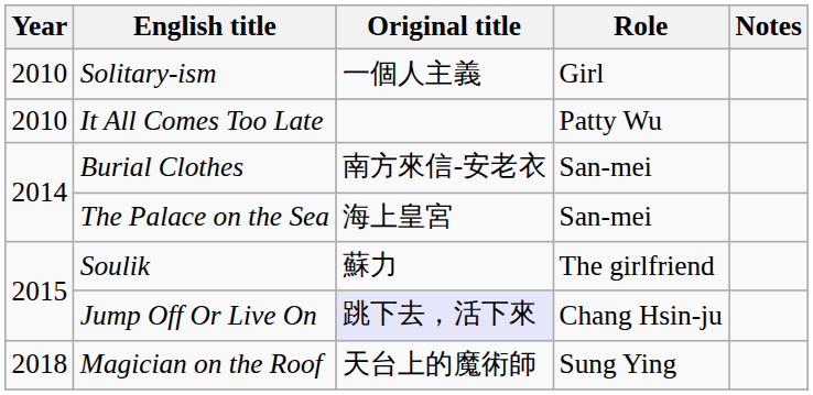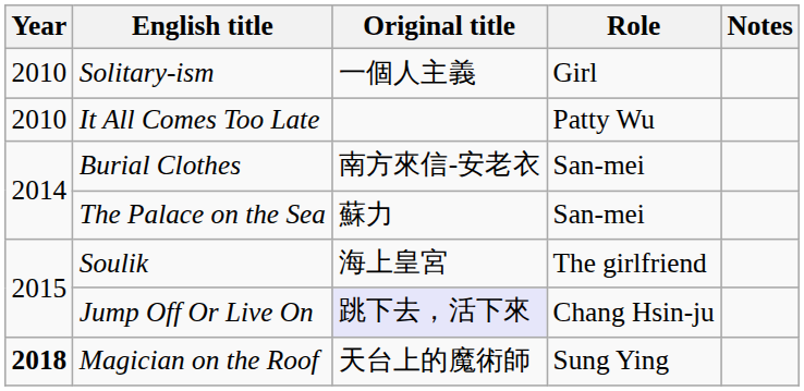The Palace on the Sea | Original title: 海上皇宮 -> 蘇力
Soulik | Original title: 蘇力 -> 海上皇宮
Magician on the Roof | Year: normal -> bold
